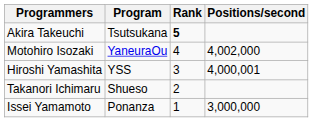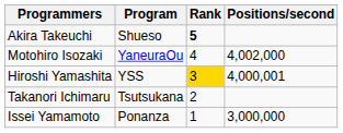Akira Takeuchi | Program: Tsutsukana -> Shueso
Hiroshi Yamashita | Rank: no background -> gold background
Takanori Ichimaru | Program: Shueso -> Tsutsukana
